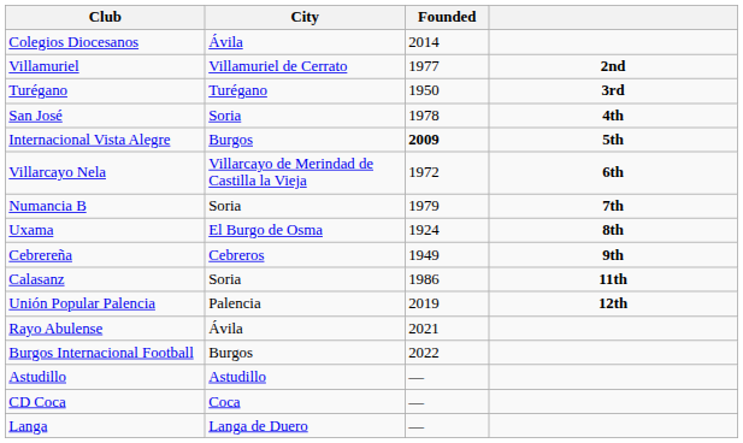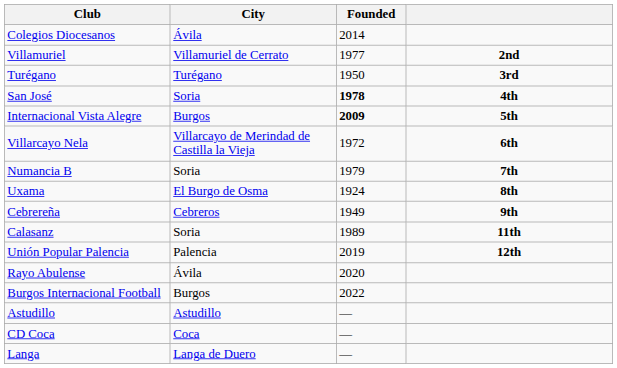San José | Founded: normal -> bold
Calasanz | Founded: 1986 -> 1989
Rayo Abulense | Founded: 2021 -> 2020
